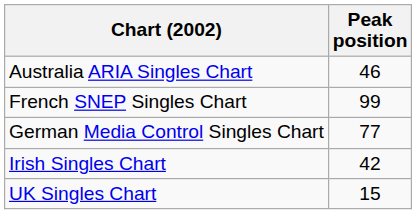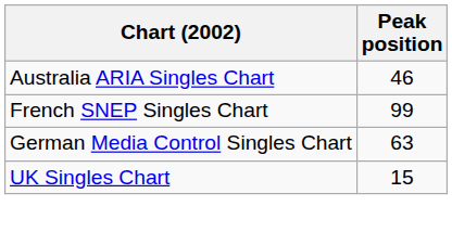German Media Control Singles Chart | Peak position: 77 -> 63
- row: Irish Singles Chart | 42
